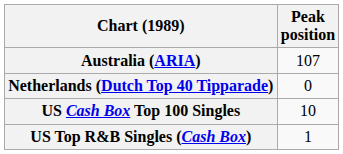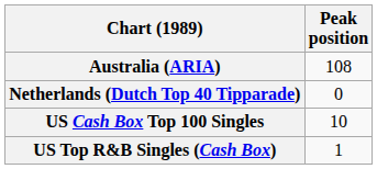Australia (ARIA) | Peak position: 107 -> 108
